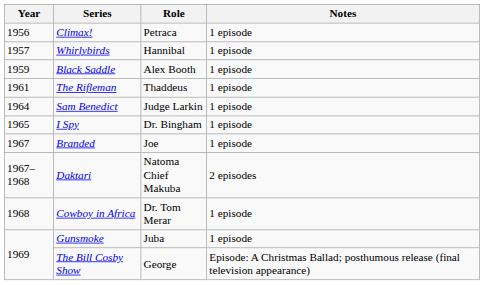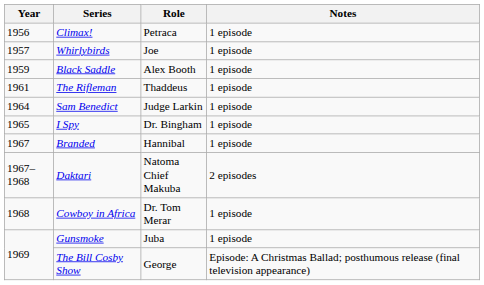Whirlybirds | Role: Hannibal -> Joe
Branded | Role: Joe -> Hannibal
